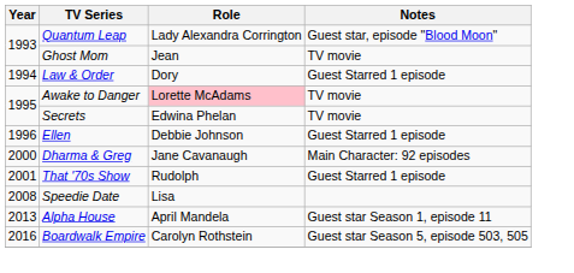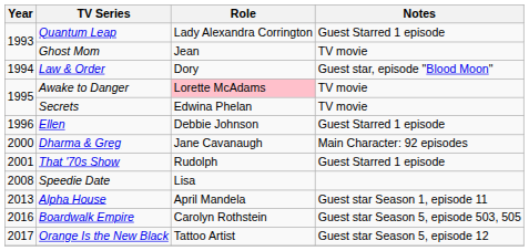Quantum Leap | Notes: Guest star, episode "Blood Moon" -> Guest Starred 1 episode
Law & Order | Notes: Guest Starred 1 episode -> Guest star, episode "Blood Moon"
+ row: 2017 | Orange Is the New Black | Tattoo Artist | Guest star Season 5, episode 12
